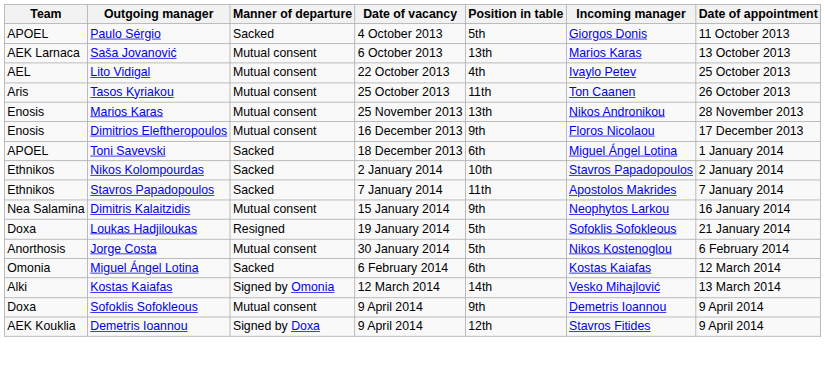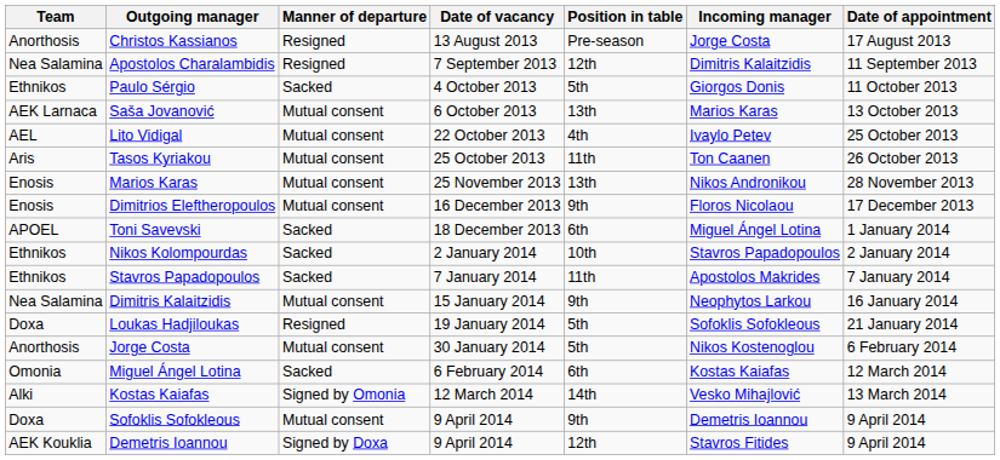+ row: Anorthosis | Christos Kassianos | Resigned | 13 August 2013 | Pre-season | Jorge Costa | 17 August 2013
+ row: Nea Salamina | Apostolos Charalambidis | Resigned | 7 September 2013 | 12th | Dimitris Kalaitzidis | 11 September 2013
Paulo Sérgio | Team: APOEL -> Ethnikos
